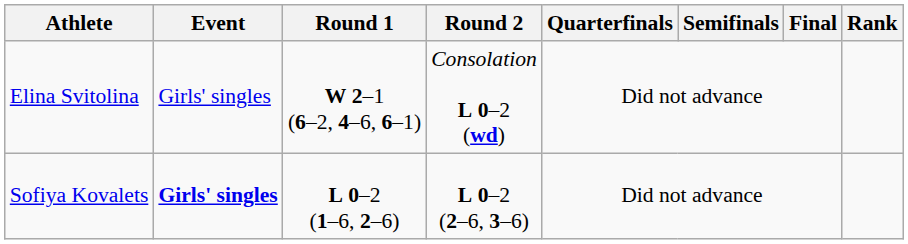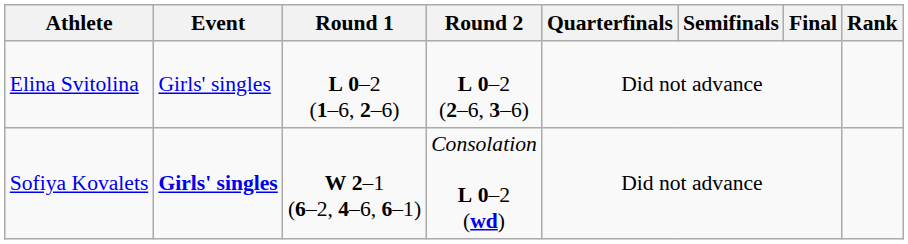Elina Svitolina | Round 1: W 2–1 (6–2, 4–6, 6–1) -> L 0–2 (1–6, 2–6)
Elina Svitolina | Round 2: Consolation L 0–2 (wd) -> L 0–2 (2–6, 3–6)
Sofiya Kovalets | Round 1: L 0–2 (1–6, 2–6) -> W 2–1 (6–2, 4–6, 6–1)
Sofiya Kovalets | Round 2: L 0–2 (2–6, 3–6) -> Consolation L 0–2 (wd)
